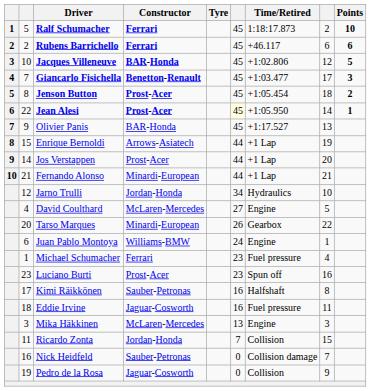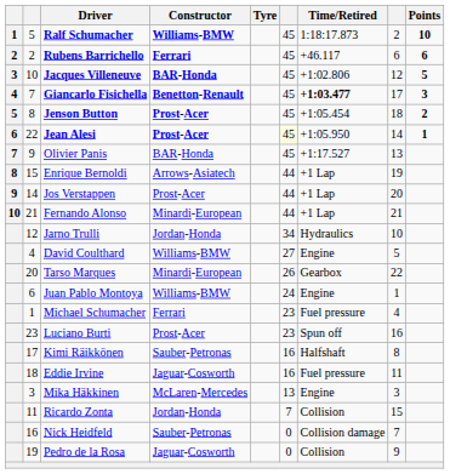Ralf Schumacher | Constructor: Ferrari -> Williams-BMW
Giancarlo Fisichella | Time/Retired: normal -> bold
David Coulthard | Constructor: McLaren-Mercedes -> Williams-BMW
